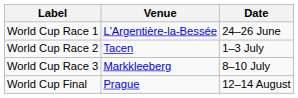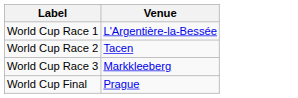- column: Date | 24–26 June | 1–3 July | 8–10 July | 12–14 August
